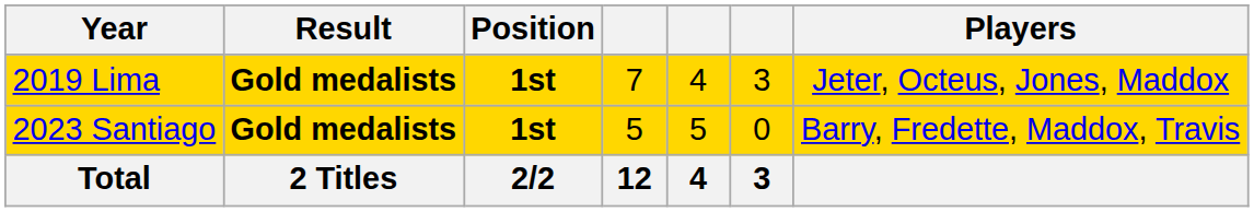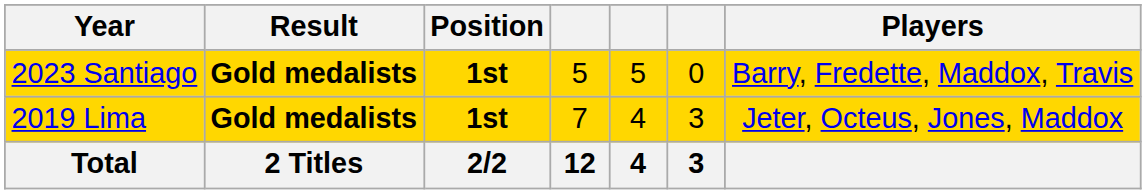rows swapped: 2019 Lima <-> 2023 Santiago
